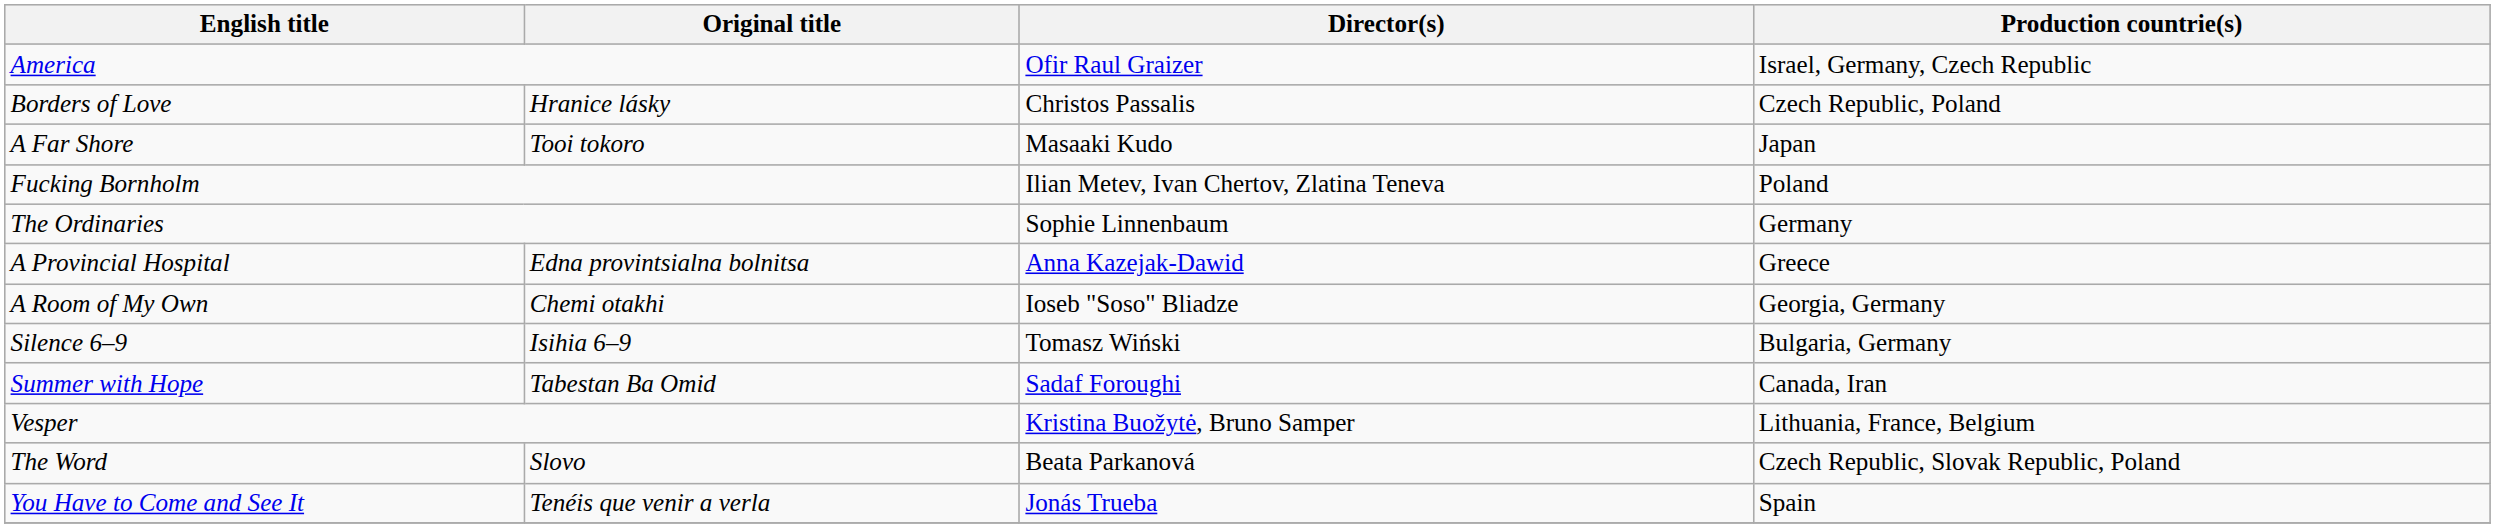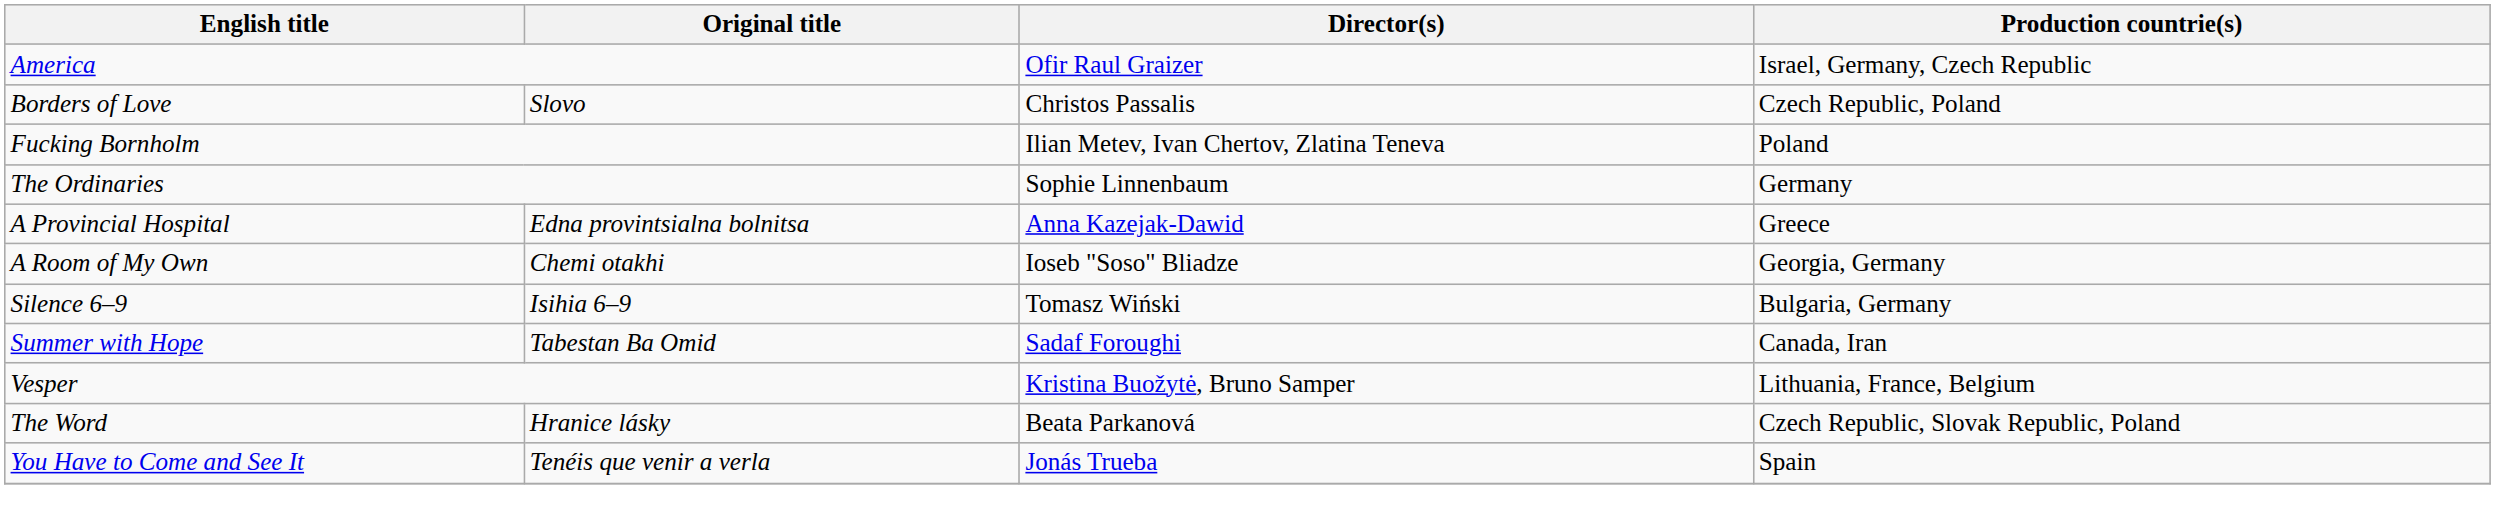Borders of Love | Original title: Hranice lásky -> Slovo
- row: A Far Shore | Tooi tokoro | Masaaki Kudo | Japan
The Word | Original title: Slovo -> Hranice lásky
